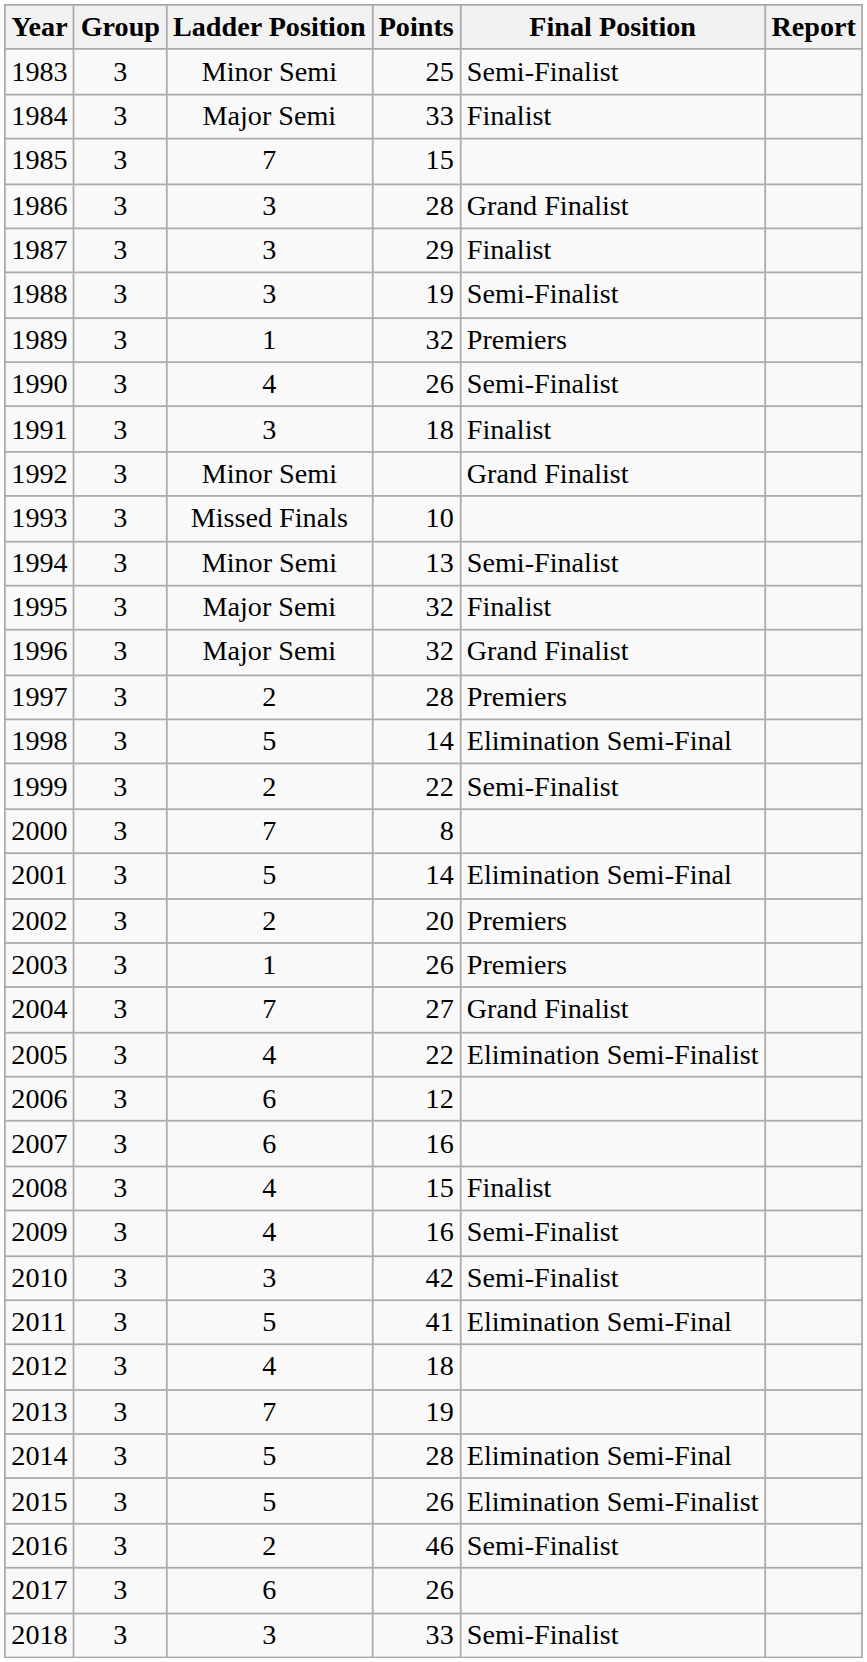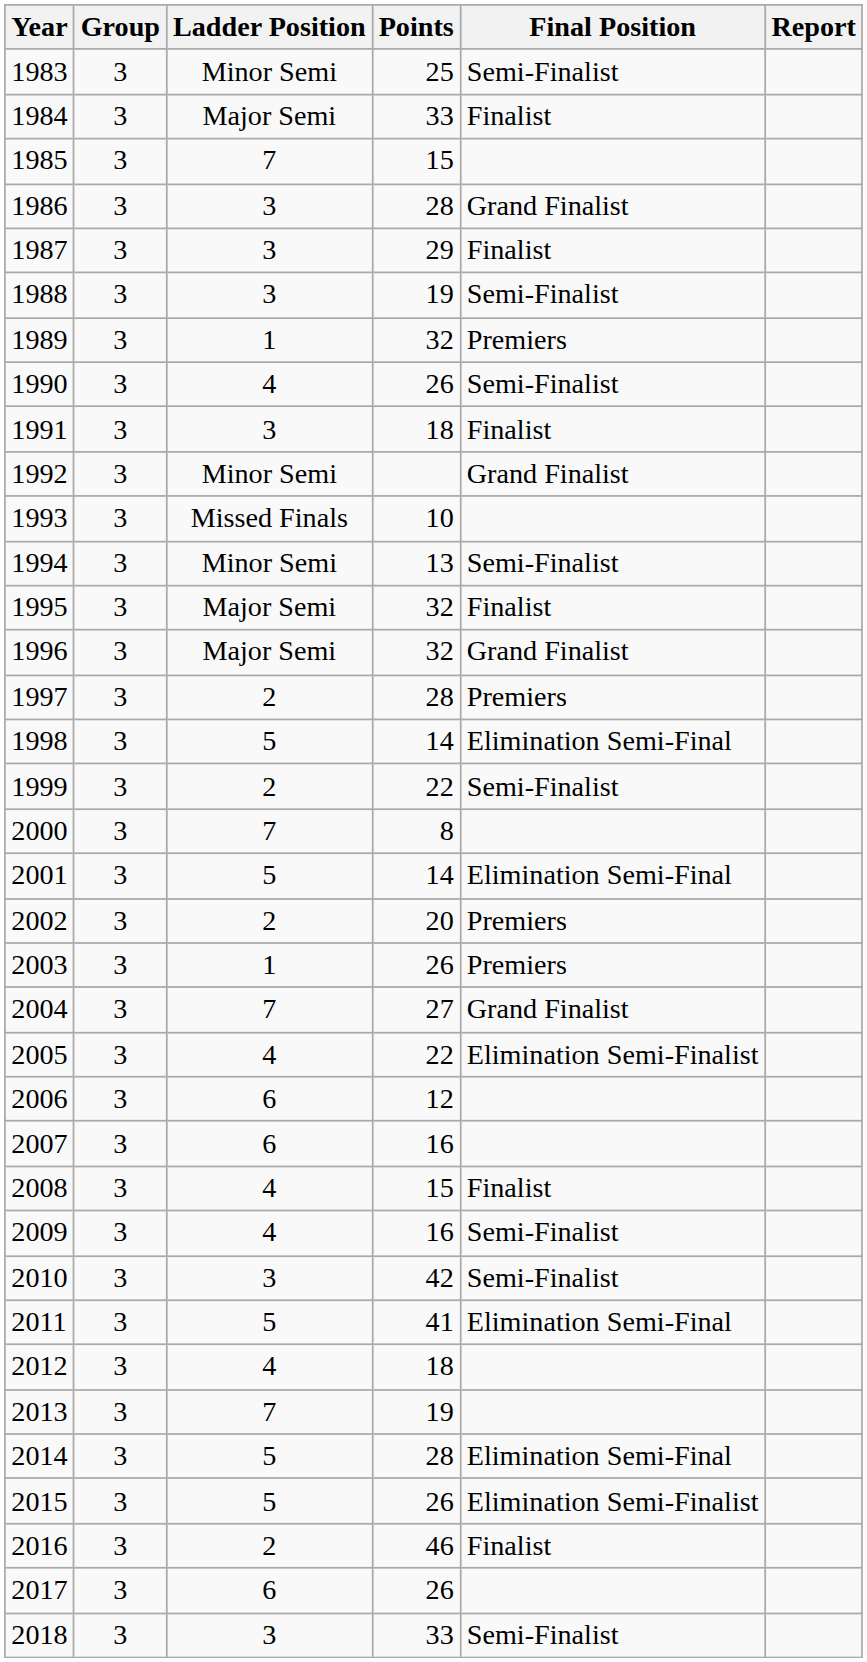2016 | Final Position: Semi-Finalist -> Finalist
